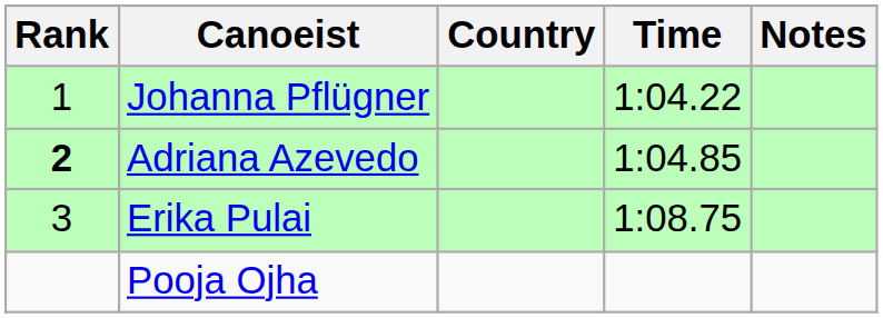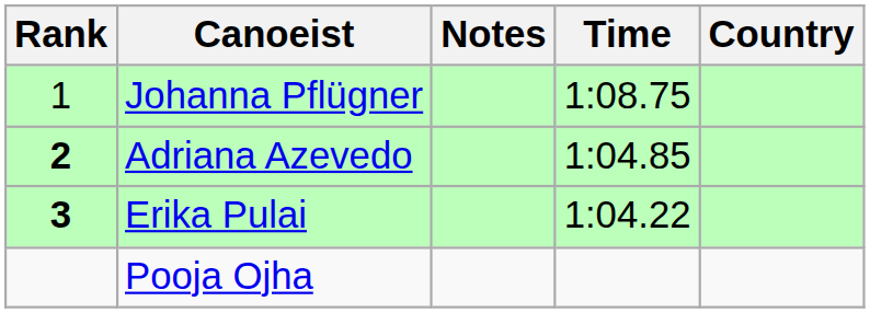columns swapped: Country <-> Notes
Johanna Pflügner | Time: 1:04.22 -> 1:08.75
Erika Pulai | Rank: normal -> bold
Erika Pulai | Time: 1:08.75 -> 1:04.22
